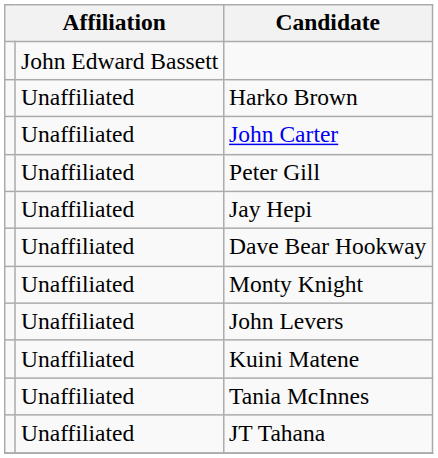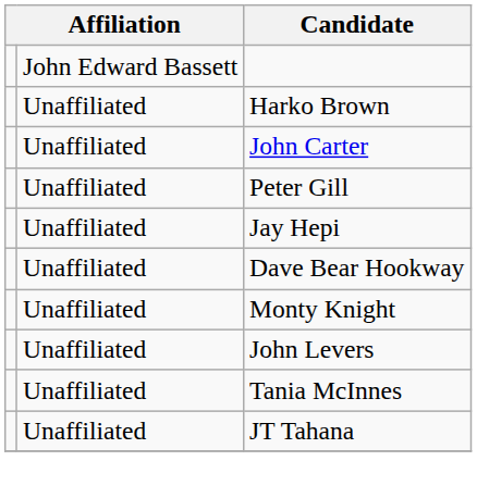- row: Unaffiliated | Kuini Matene
